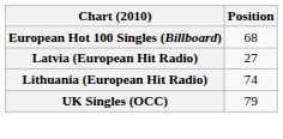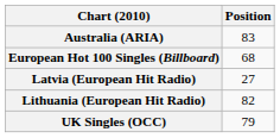+ row: Australia (ARIA) | 83
Lithuania (European Hit Radio) | Position: 74 -> 82
